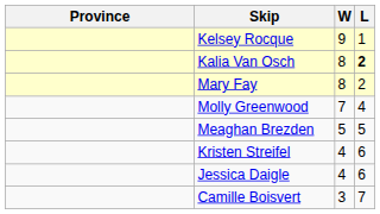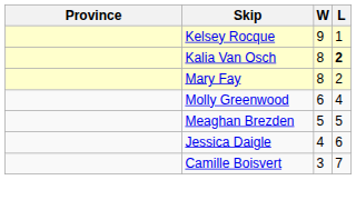Molly Greenwood | W: 7 -> 6
- row: Kristen Streifel | 4 | 6
